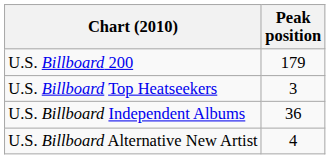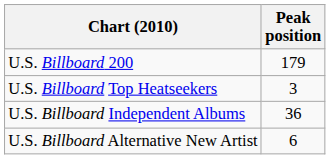U.S. Billboard Alternative New Artist | Peak position: 4 -> 6
